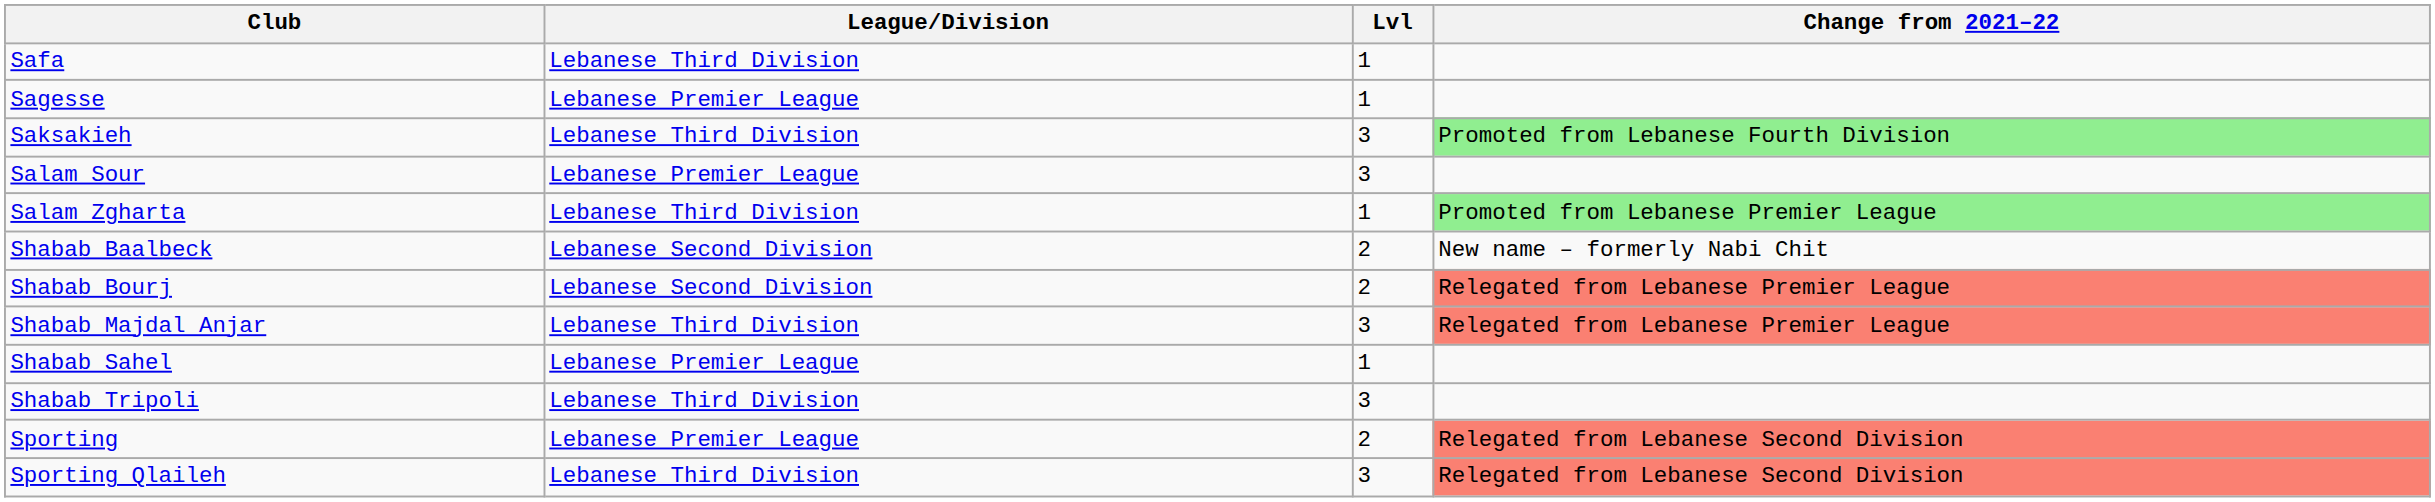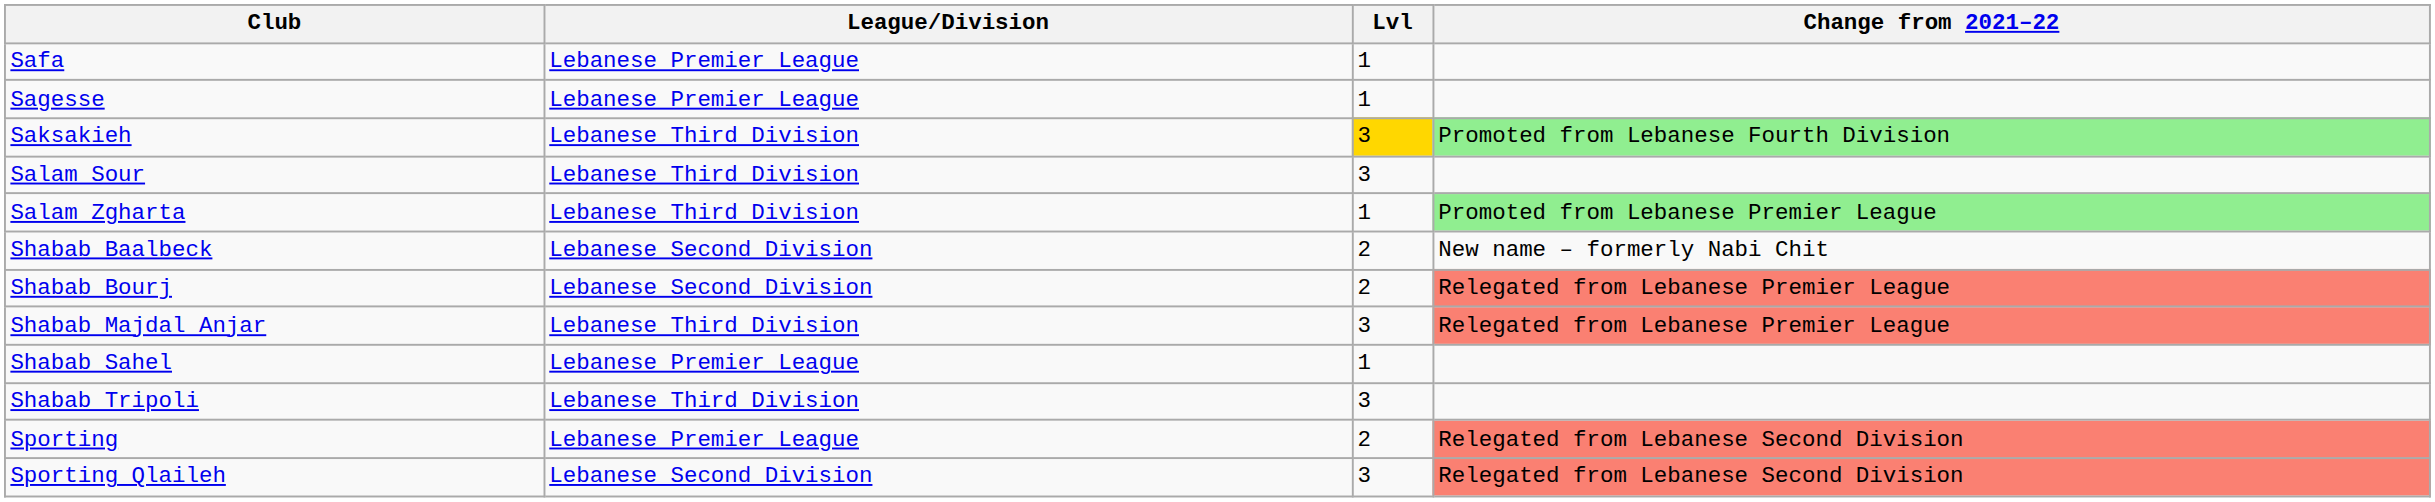Safa | League/Division: Lebanese Third Division -> Lebanese Premier League
Saksakieh | Lvl: no background -> gold background
Salam Sour | League/Division: Lebanese Premier League -> Lebanese Third Division
Sporting Qlaileh | League/Division: Lebanese Third Division -> Lebanese Second Division
